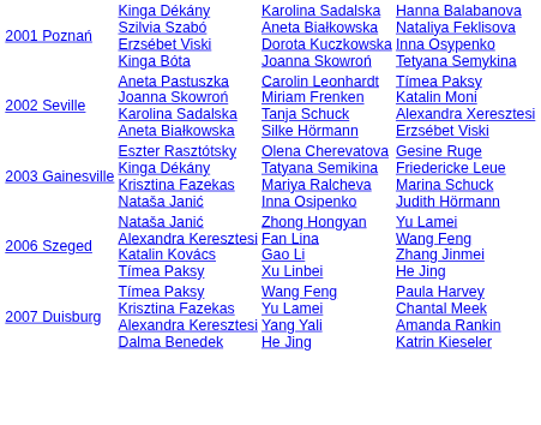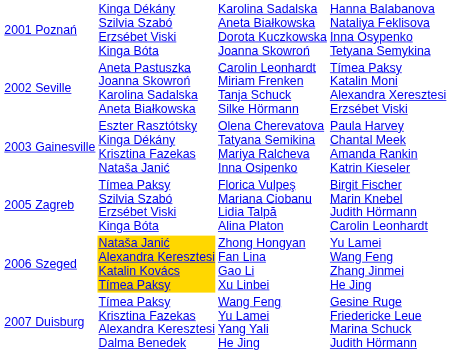2003 Gainesville | column 4: Gesine Ruge Friedericke Leue Marina Schuck Judith Hörmann -> Paula Harvey Chantal Meek Amanda Rankin Katrin Kieseler
+ row: 2005 Zagreb | Tímea Paksy Szilvia Szabó Erzsébet Viski Kinga Bóta | Florica Vulpeş Mariana Ciobanu Lidia Talpă Alina Platon | Birgit Fischer Marin Knebel Judith Hörmann Carolin Leonhardt
2006 Szeged | column 2: no background -> gold background
2007 Duisburg | column 4: Paula Harvey Chantal Meek Amanda Rankin Katrin Kieseler -> Gesine Ruge Friedericke Leue Marina Schuck Judith Hörmann
